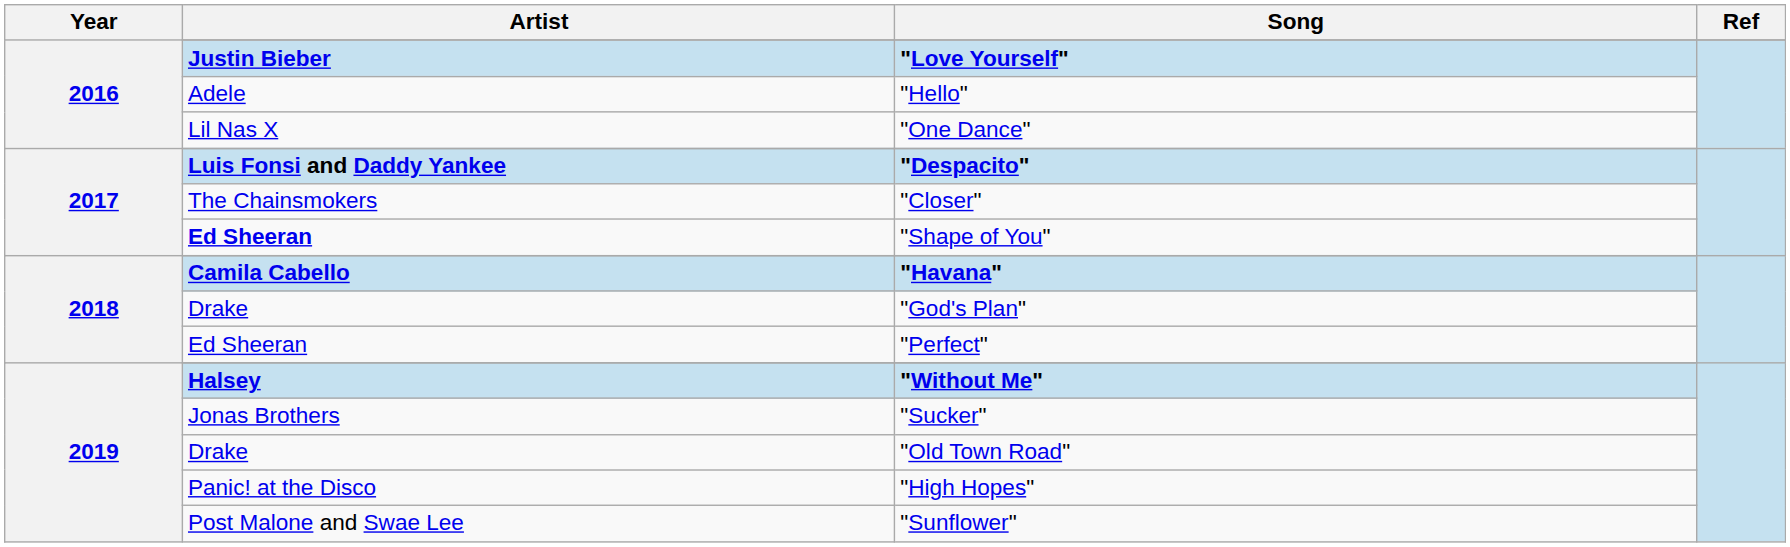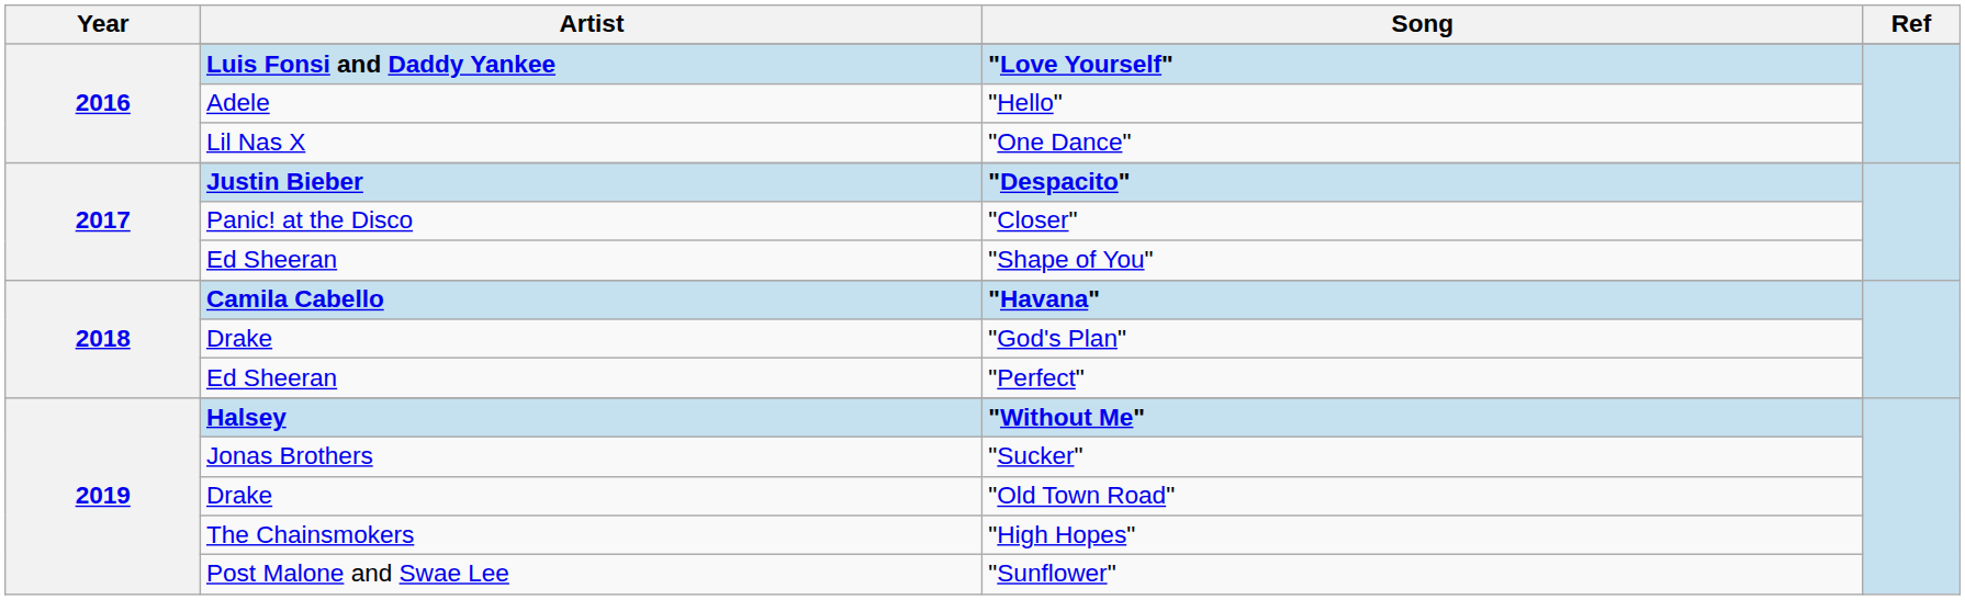"Love Yourself" | Artist: Justin Bieber -> Luis Fonsi and Daddy Yankee
"Despacito" | Artist: Luis Fonsi and Daddy Yankee -> Justin Bieber
"Closer" | Artist: The Chainsmokers -> Panic! at the Disco
"Shape of You" | Artist: bold -> normal
"High Hopes" | Artist: Panic! at the Disco -> The Chainsmokers
